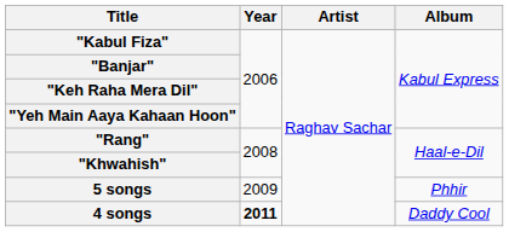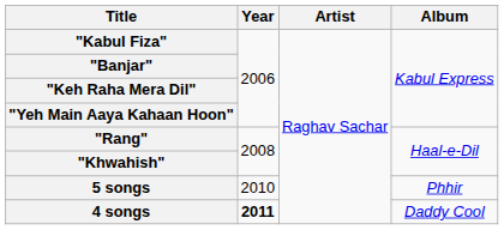5 songs | Year: 2009 -> 2010
